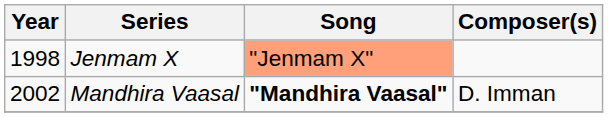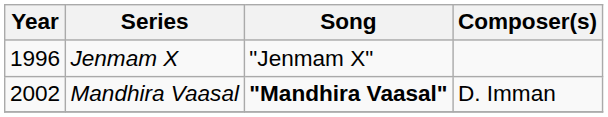Jenmam X | Year: 1998 -> 1996
Jenmam X | Song: lightsalmon background -> no background
